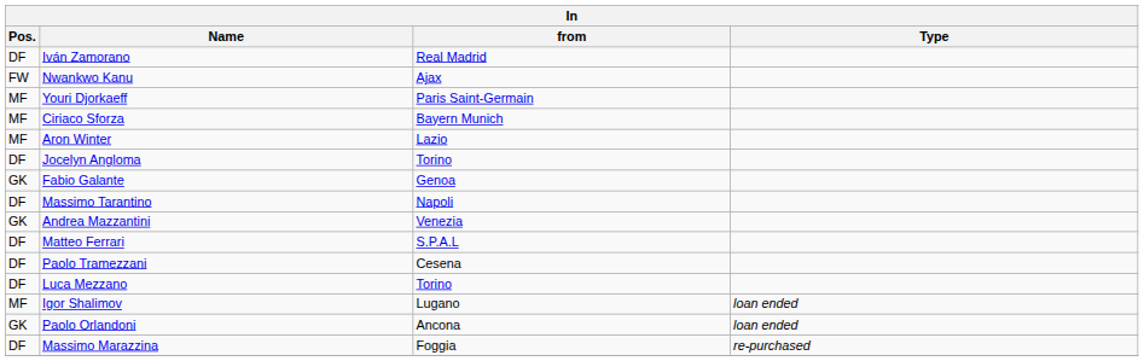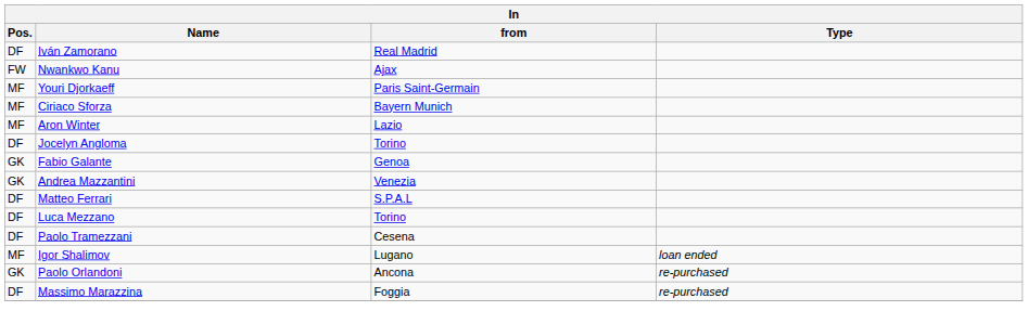- row: DF | Massimo Tarantino | Napoli
rows swapped: Luca Mezzano <-> Paolo Tramezzani
Paolo Orlandoni | Type: loan ended -> re-purchased
